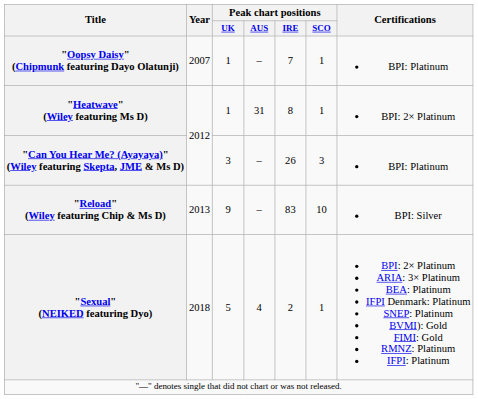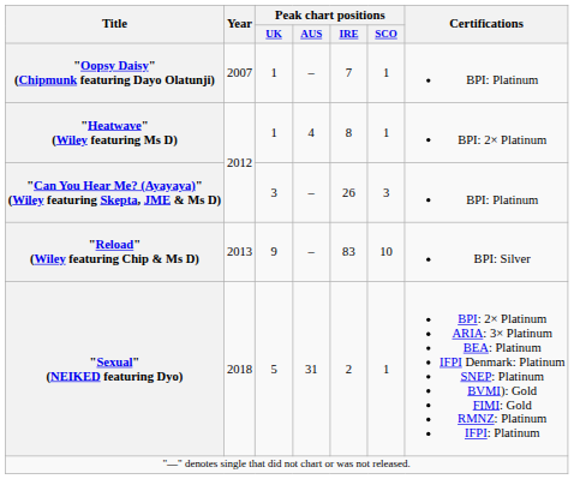"Heatwave" (Wiley featuring Ms D) | Peak chart positions / AUS: 31 -> 4
"Sexual" (NEIKED featuring Dyo) | Peak chart positions / AUS: 4 -> 31
